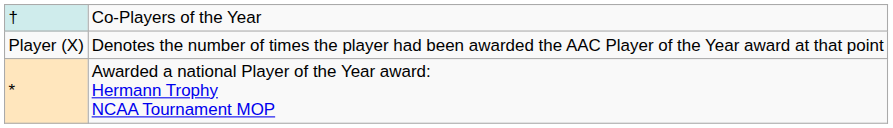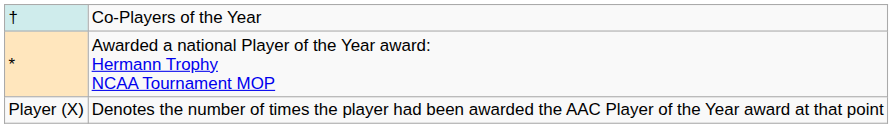rows swapped: * <-> Player (X)
